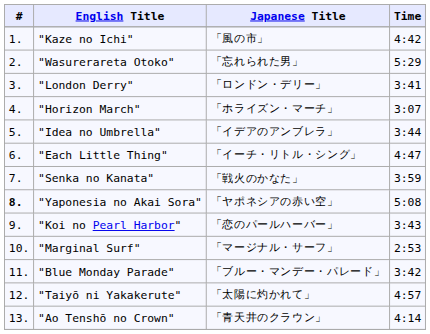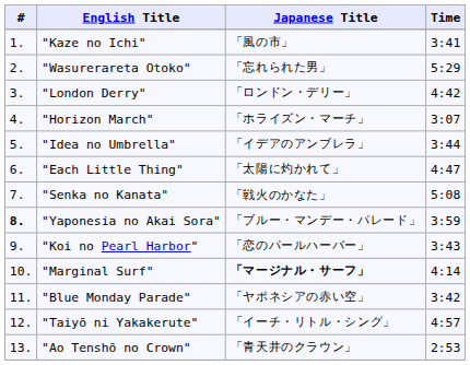"Kaze no Ichi" | Time: 4:42 -> 3:41
"London Derry" | Time: 3:41 -> 4:42
"Each Little Thing" | Japanese Title: 「イーチ・リトル・シング」 -> 「太陽に灼かれて」
"Senka no Kanata" | Time: 3:59 -> 5:08
"Yaponesia no Akai Sora" | Japanese Title: 「ヤポネシアの赤い空」 -> 「ブルー・マンデー・パレード」
"Yaponesia no Akai Sora" | Time: 5:08 -> 3:59
"Marginal Surf" | Japanese Title: normal -> bold
"Marginal Surf" | Time: 2:53 -> 4:14
"Blue Monday Parade" | Japanese Title: 「ブルー・マンデー・パレード」 -> 「ヤポネシアの赤い空」
"Taiyō ni Yakakerute" | Japanese Title: 「太陽に灼かれて」 -> 「イーチ・リトル・シング」
"Ao Tenshō no Crown" | Time: 4:14 -> 2:53
